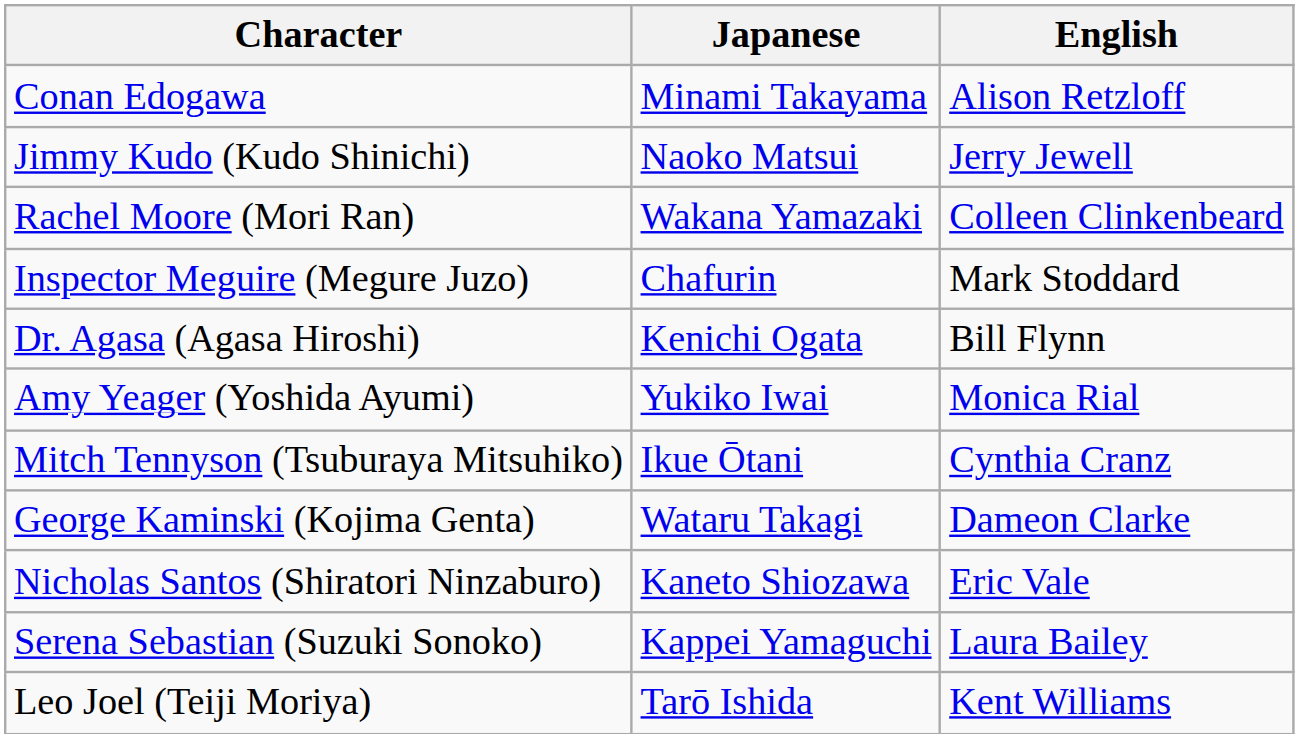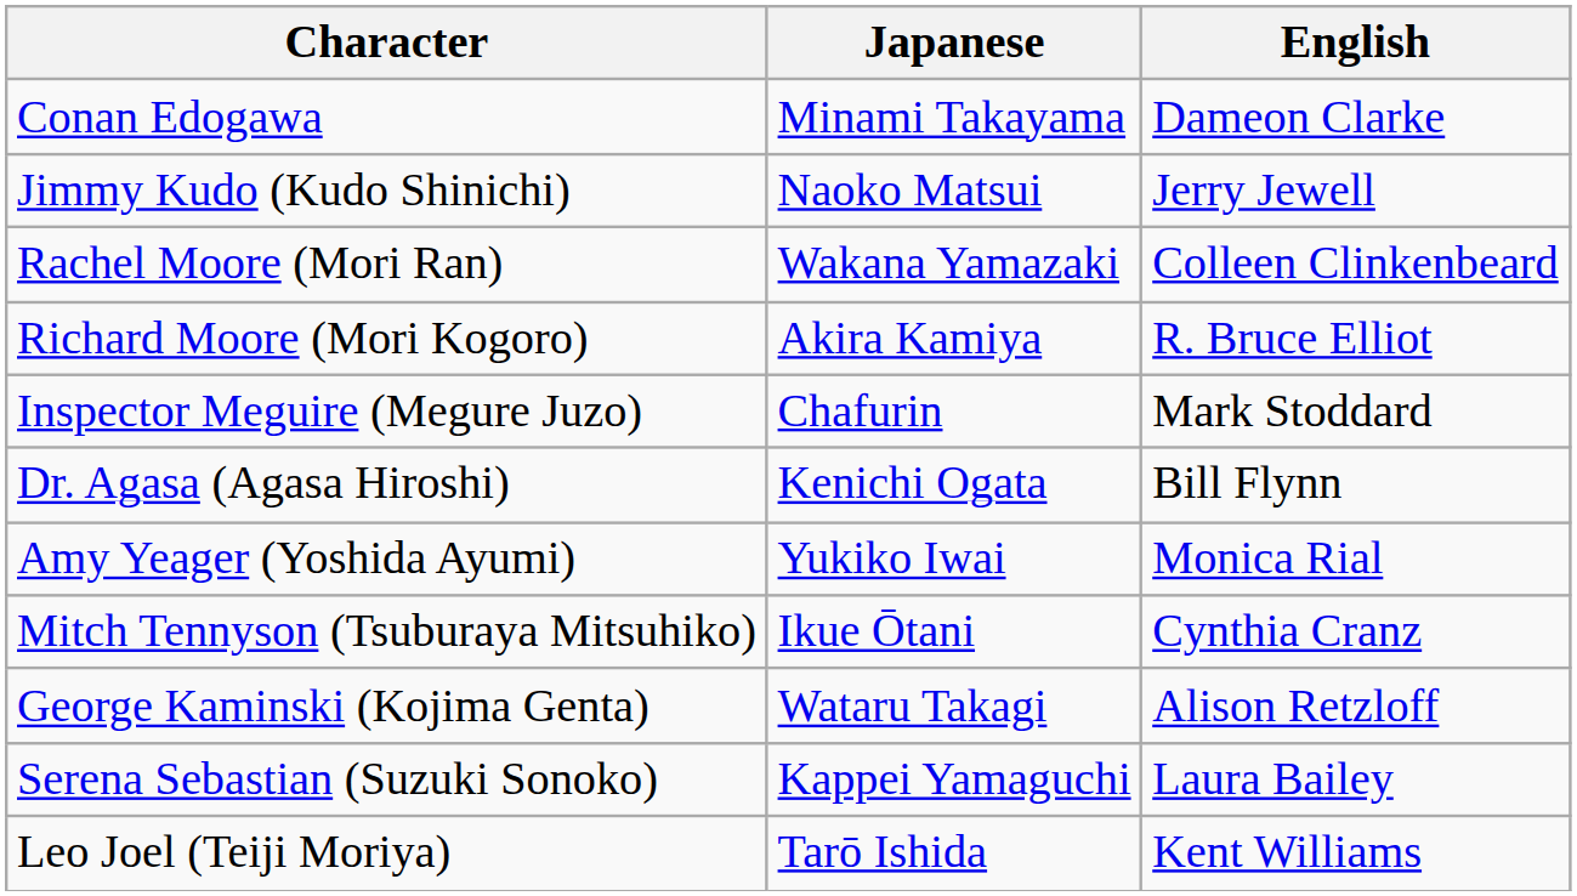Conan Edogawa | English: Alison Retzloff -> Dameon Clarke
+ row: Richard Moore (Mori Kogoro) | Akira Kamiya | R. Bruce Elliot
George Kaminski (Kojima Genta) | English: Dameon Clarke -> Alison Retzloff
- row: Nicholas Santos (Shiratori Ninzaburo) | Kaneto Shiozawa | Eric Vale
